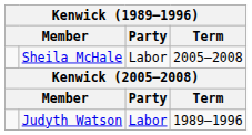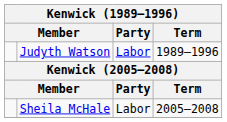rows swapped: Judyth Watson <-> Sheila McHale
